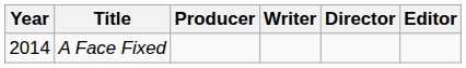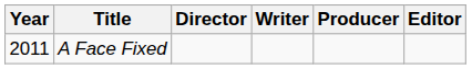columns swapped: Director <-> Producer
A Face Fixed | Year: 2014 -> 2011
